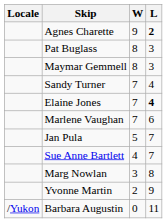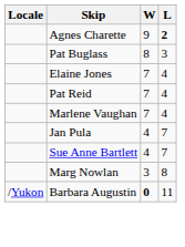- row: Maymar Gemmell | 8 | 3
- row: Sandy Turner | 7 | 4
Elaine Jones | L: bold -> normal
+ row: Pat Reid | 7 | 4
Marlene Vaughan | L: 6 -> 4
Jan Pula | W: 5 -> 4
- row: Yvonne Martin | 2 | 9
Barbara Augustin | W: normal -> bold
